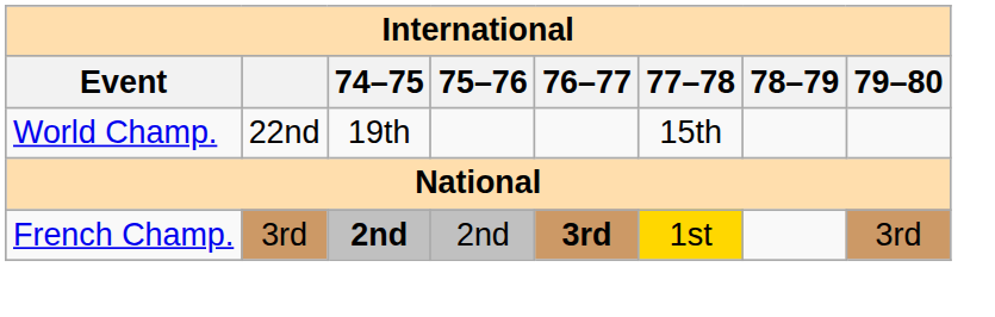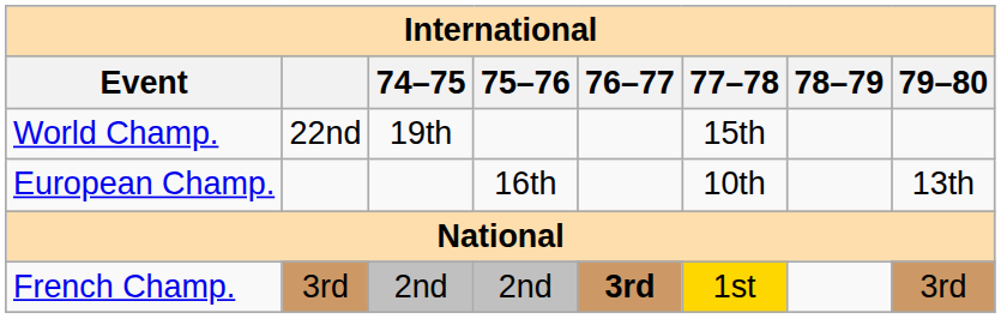+ row: European Champ. | 16th | 10th | 13th
French Champ. | 74–75: bold -> normal
